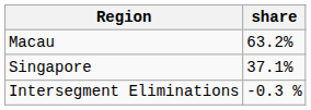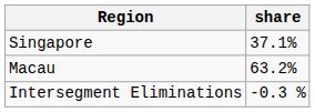rows swapped: Macau <-> Singapore
